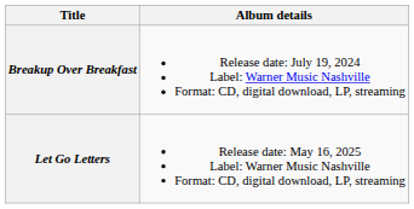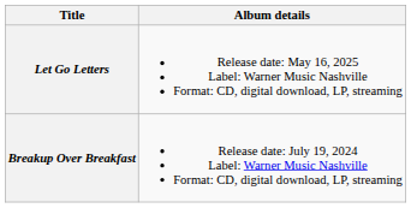rows swapped: Breakup Over Breakfast <-> Let Go Letters
